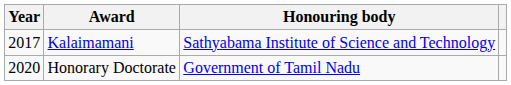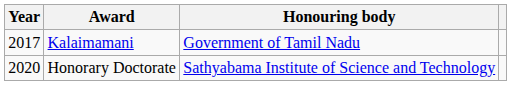Kalaimamani | Honouring body: Sathyabama Institute of Science and Technology -> Government of Tamil Nadu
Honorary Doctorate | Honouring body: Government of Tamil Nadu -> Sathyabama Institute of Science and Technology
